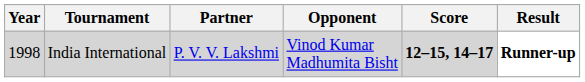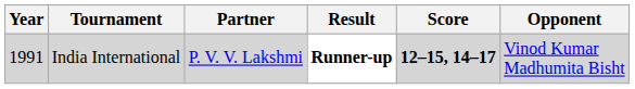columns swapped: Opponent <-> Result
India International | Year: 1998 -> 1991
